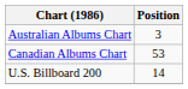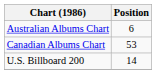Australian Albums Chart | Position: 3 -> 6
